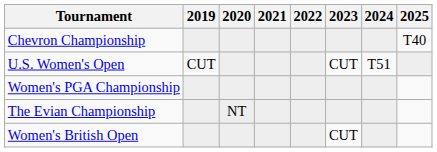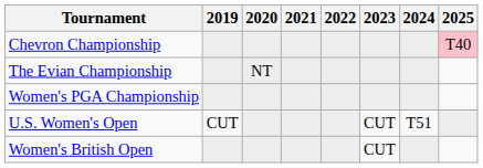Chevron Championship | 2025: no background -> pink background
rows swapped: U.S. Women's Open <-> The Evian Championship
